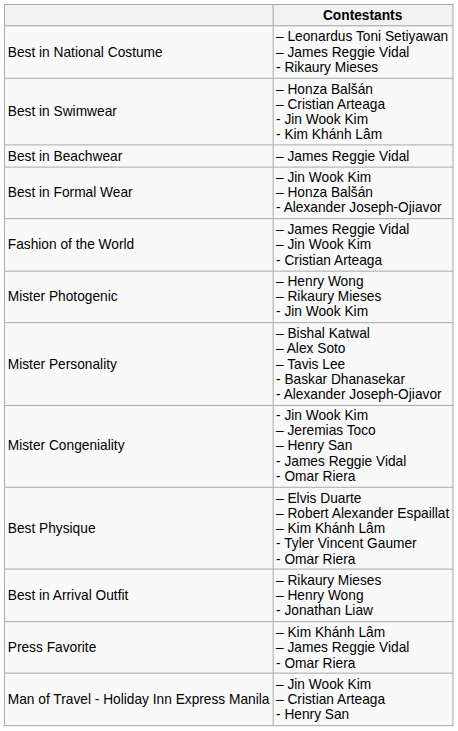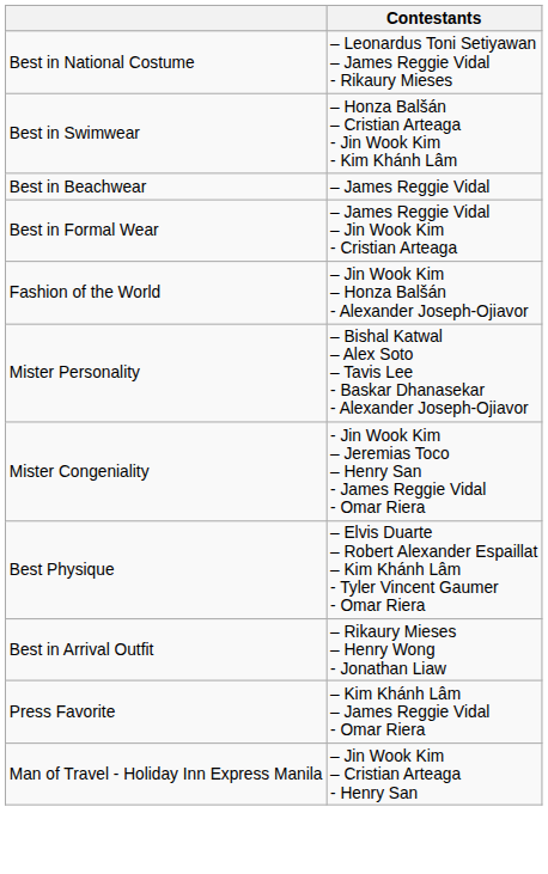Best in Formal Wear | Contestants: – Jin Wook Kim – Honza Balšán - Alexander Joseph-Ojiavor -> – James Reggie Vidal – Jin Wook Kim - Cristian Arteaga
Fashion of the World | Contestants: – James Reggie Vidal – Jin Wook Kim - Cristian Arteaga -> – Jin Wook Kim – Honza Balšán - Alexander Joseph-Ojiavor
- row: Mister Photogenic | – Henry Wong – Rikaury Mieses - Jin Wook Kim
